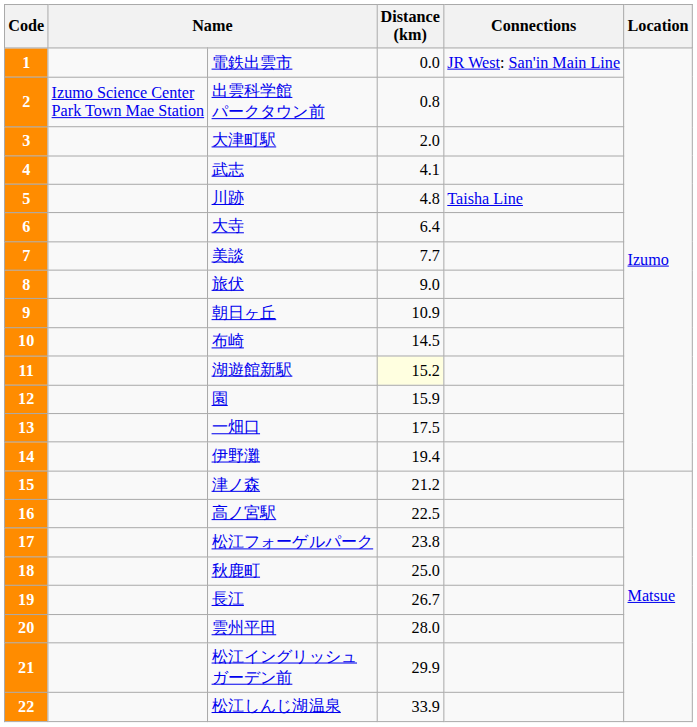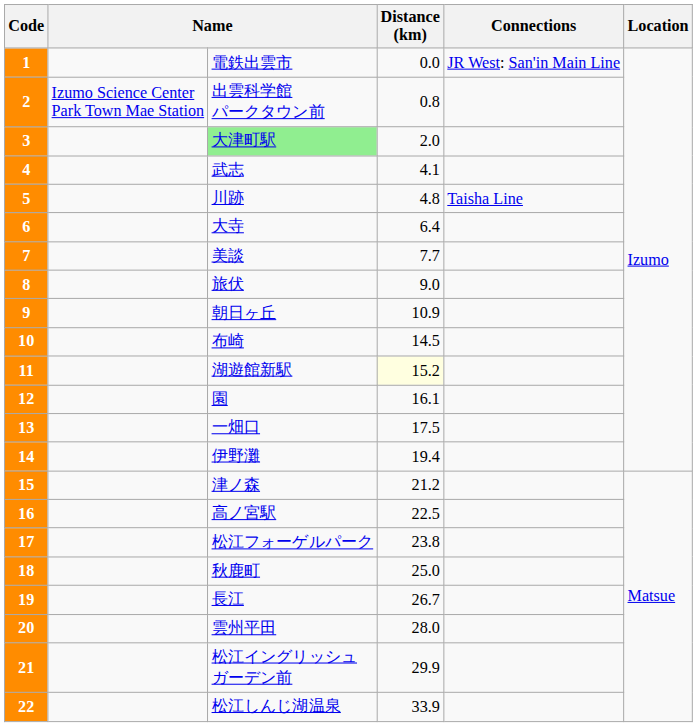3 | column 3: no background -> lightgreen background
12 | Distance (km): 15.9 -> 16.1
